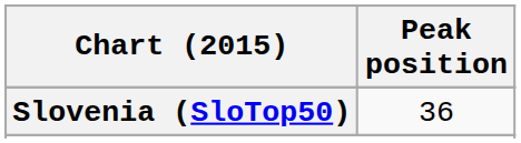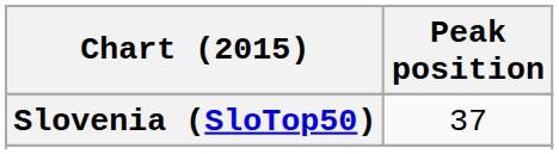Slovenia (SloTop50) | Peak position: 36 -> 37
